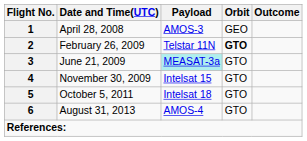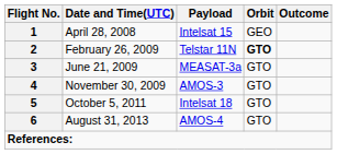April 28, 2008 | Payload: AMOS-3 -> Intelsat 15
June 21, 2009 | Payload: paleturquoise background -> no background
November 30, 2009 | Payload: Intelsat 15 -> AMOS-3
